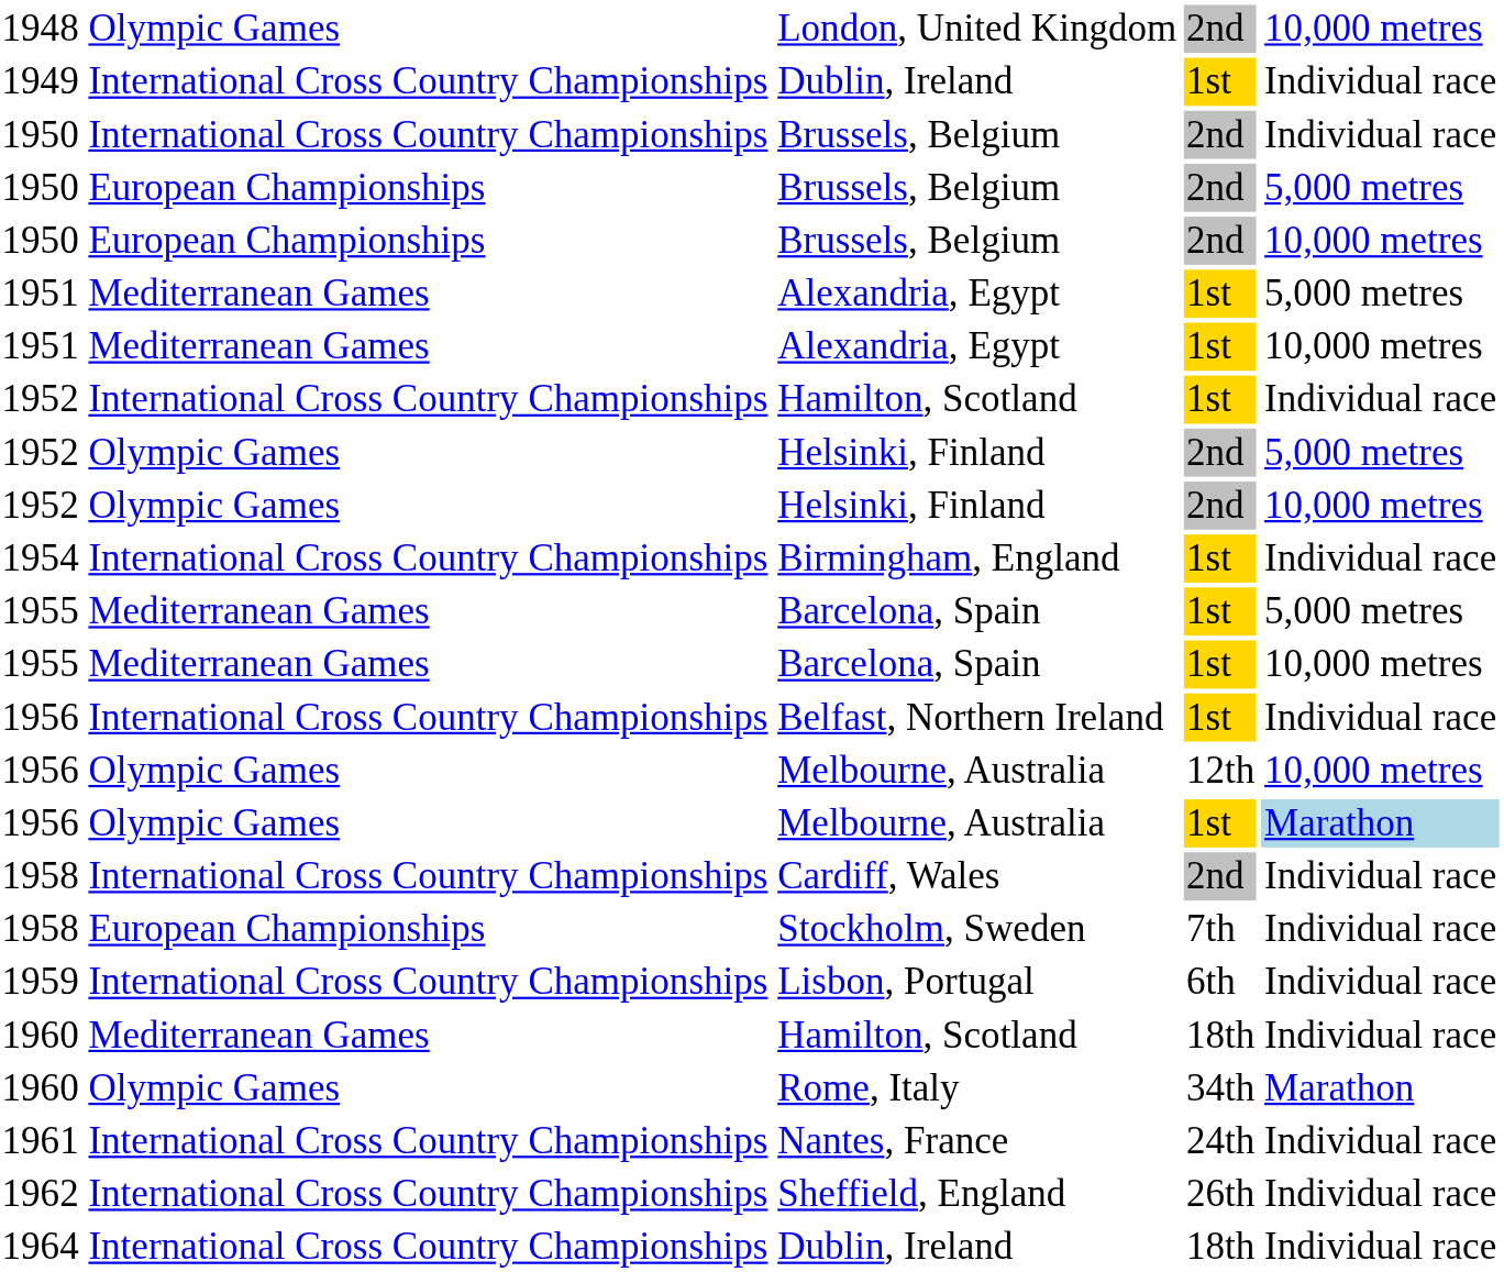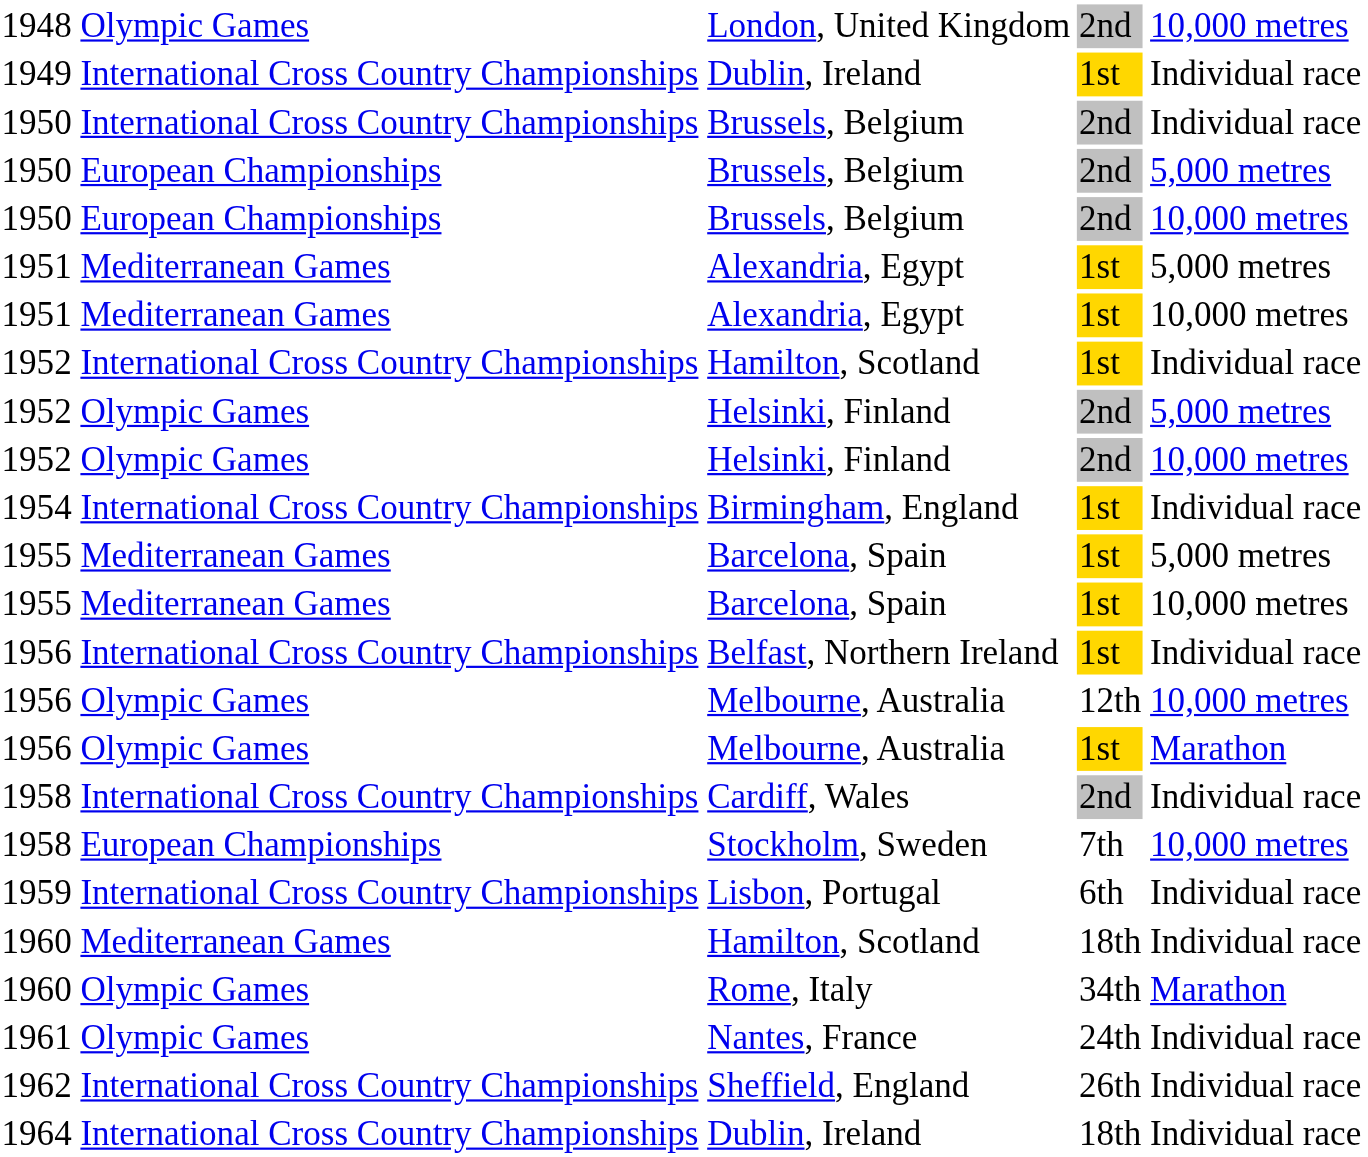Melbourne, Australia / 1st | column 5: lightblue background -> no background
Stockholm, Sweden | column 5: Individual race -> 10,000 metres
Nantes, France | column 2: International Cross Country Championships -> Olympic Games
